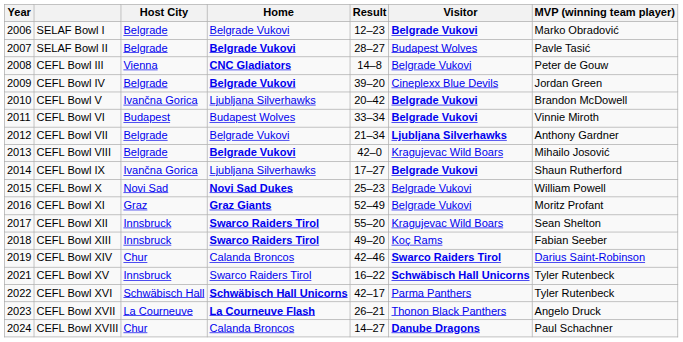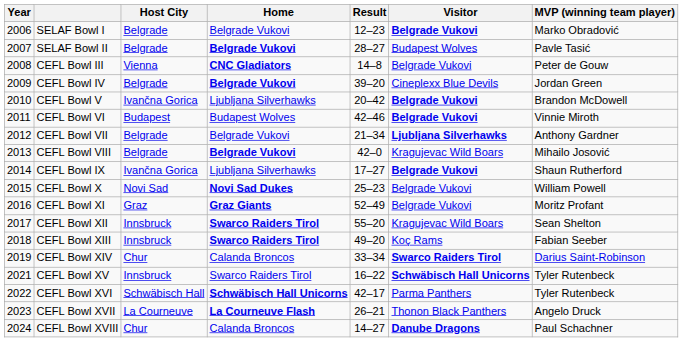CEFL Bowl VI | Result: 33–34 -> 42–46
CEFL Bowl XIV | Result: 42–46 -> 33–34
